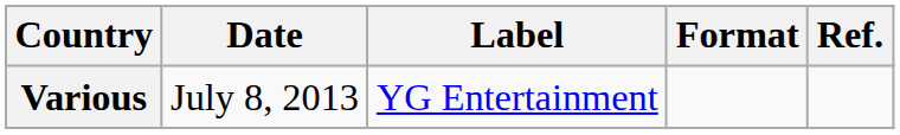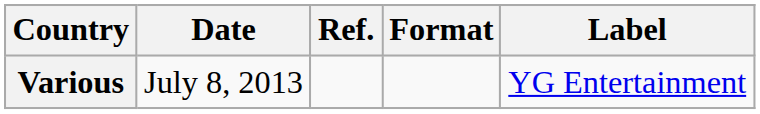columns swapped: Label <-> Ref.
